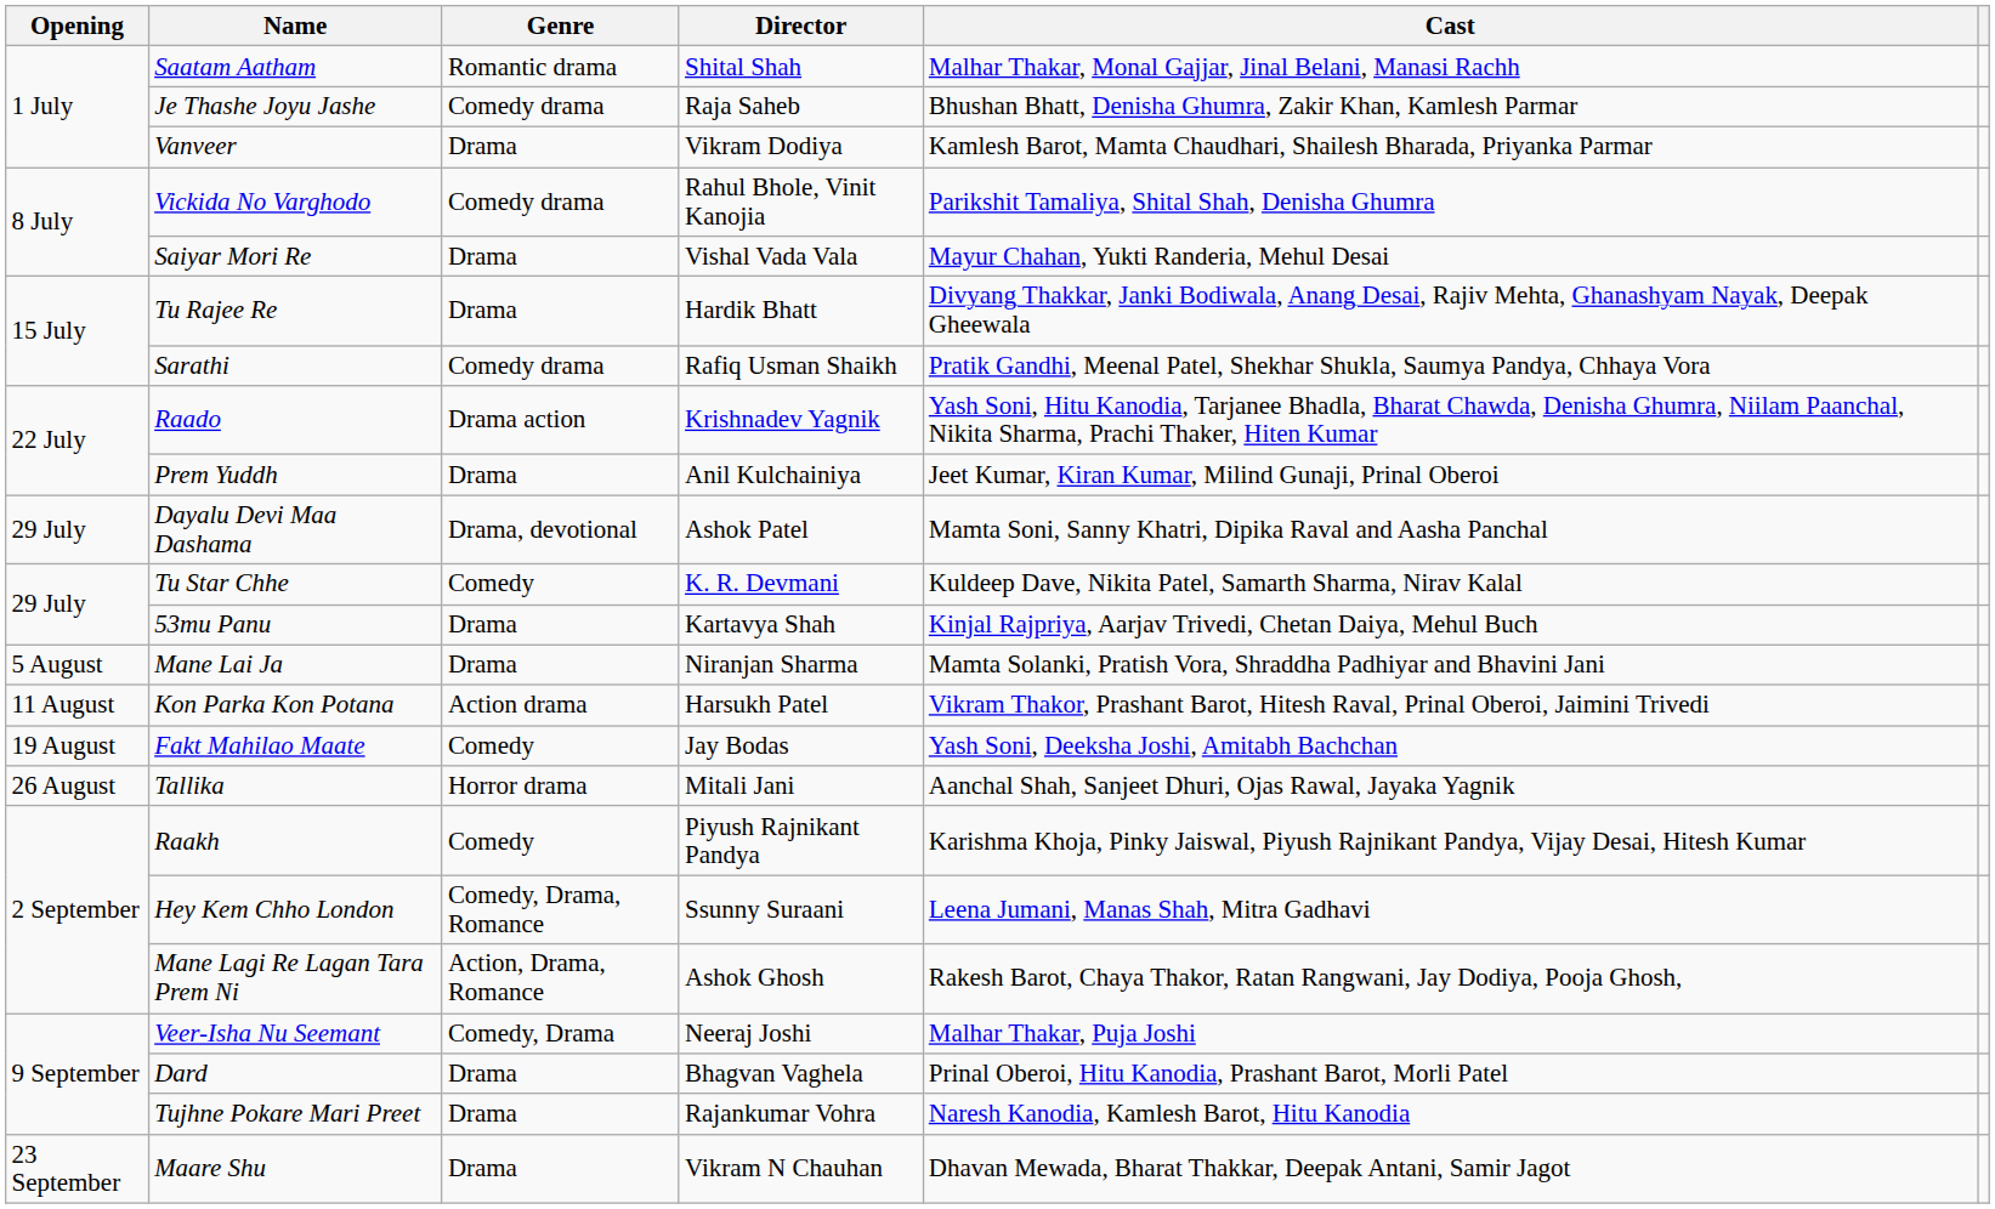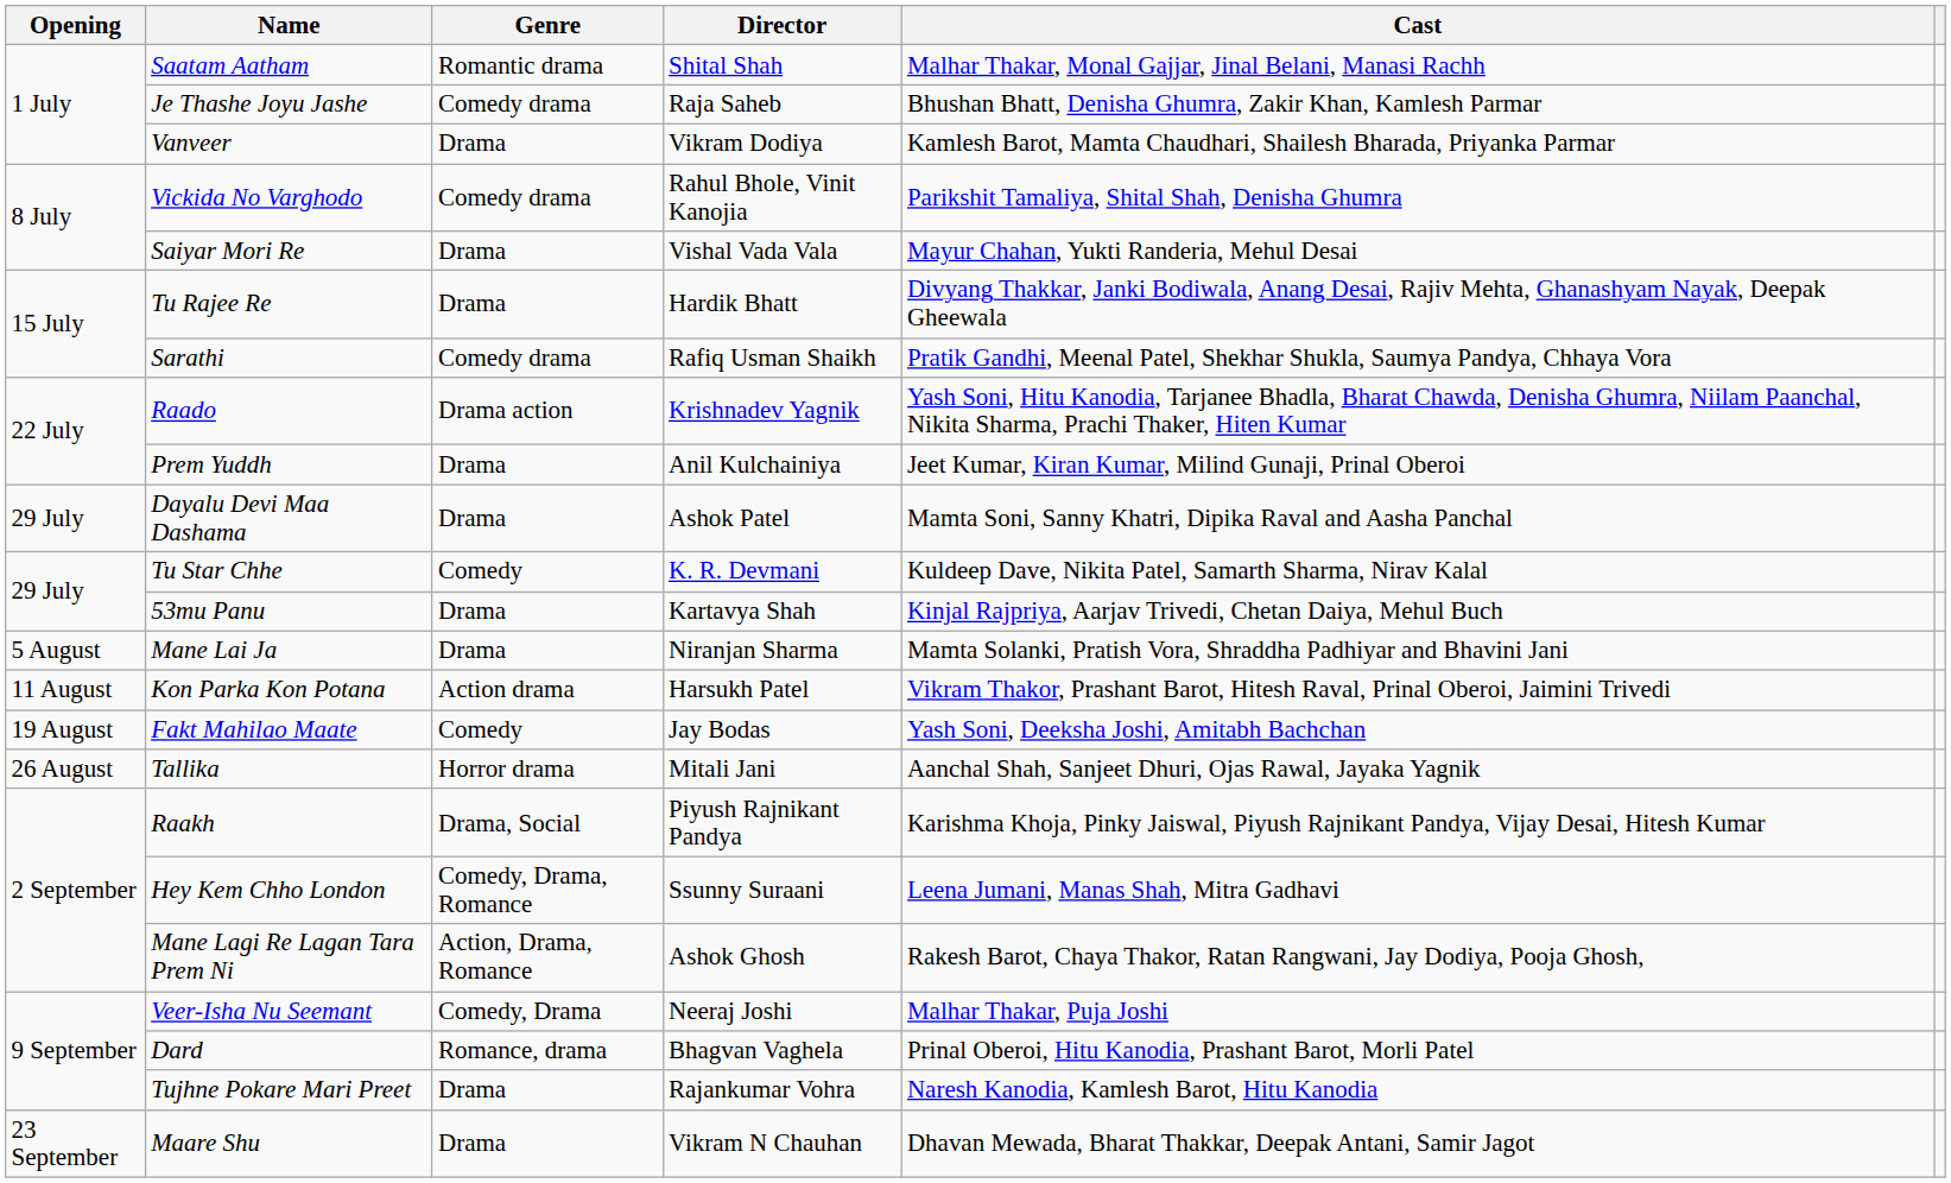Dayalu Devi Maa Dashama | Genre: Drama, devotional -> Drama
Raakh | Genre: Comedy -> Drama, Social
Dard | Genre: Drama -> Romance, drama
